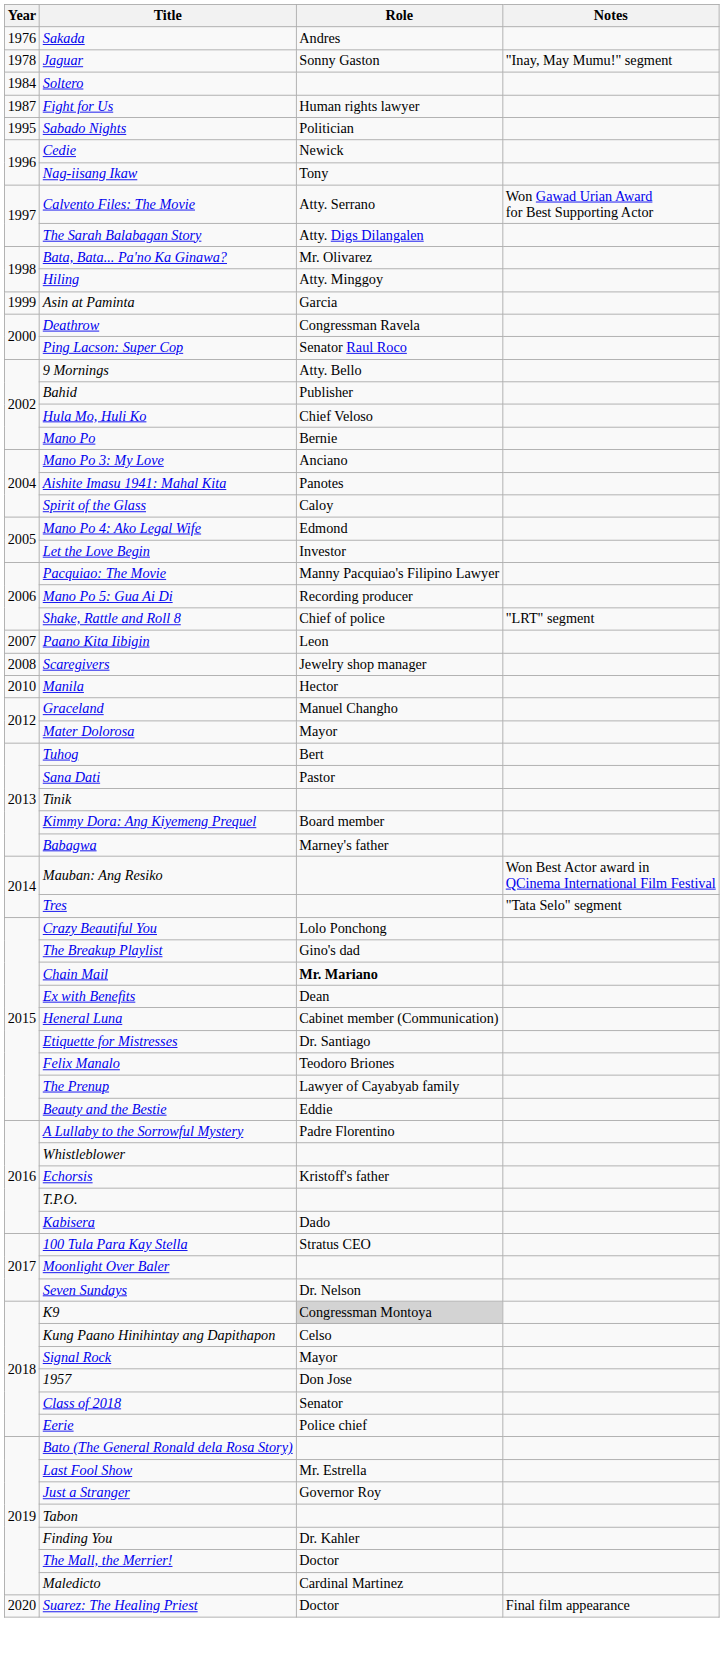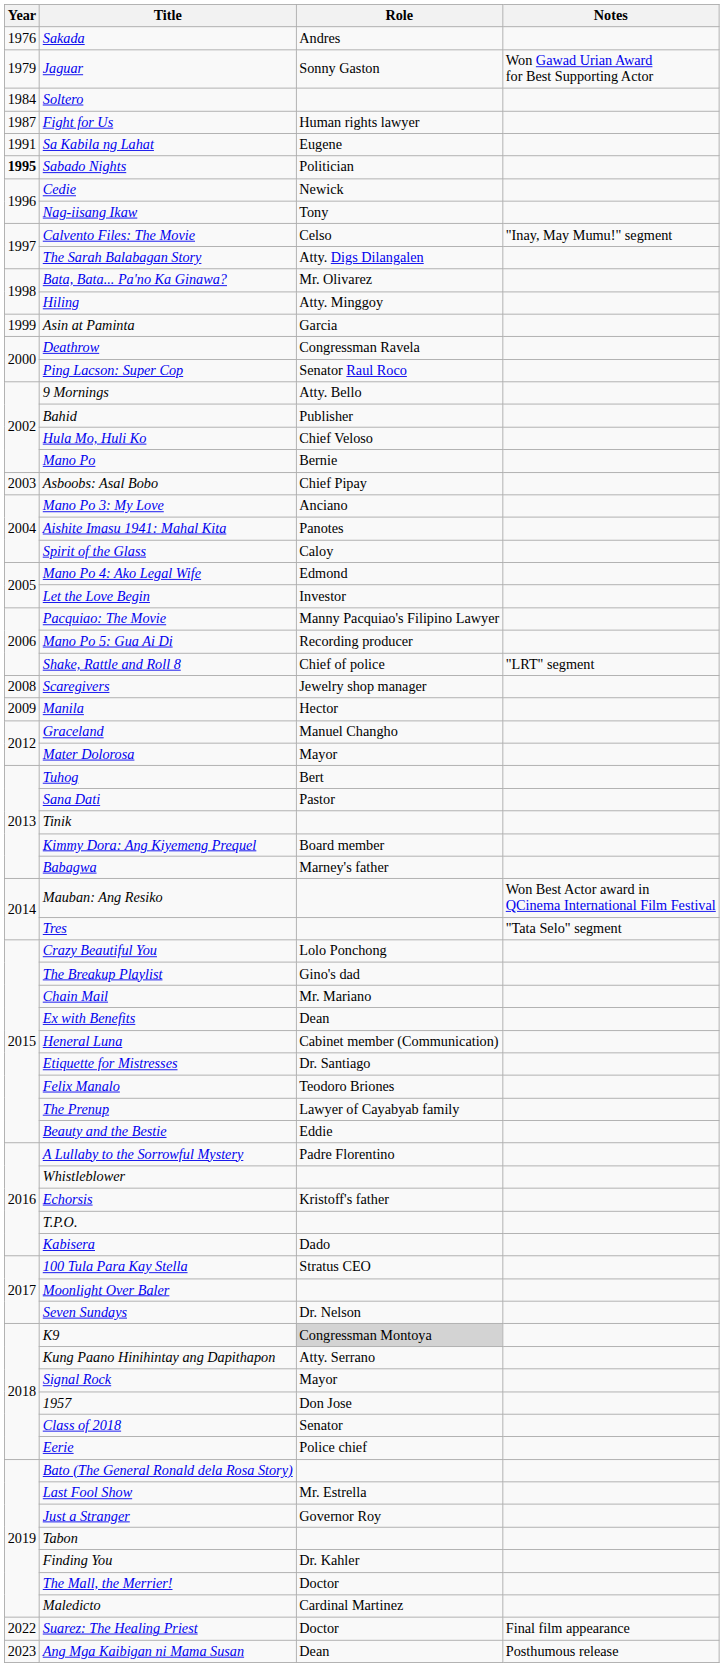Jaguar | Year: 1978 -> 1979
Jaguar | Notes: "Inay, May Mumu!" segment -> Won Gawad Urian Award for Best Supporting Actor
+ row: 1991 | Sa Kabila ng Lahat | Eugene
Sabado Nights | Year: normal -> bold
Calvento Files: The Movie | Role: Atty. Serrano -> Celso
Calvento Files: The Movie | Notes: Won Gawad Urian Award for Best Supporting Actor -> "Inay, May Mumu!" segment
+ row: 2003 | Asboobs: Asal Bobo | Chief Pipay
- row: 2007 | Paano Kita Iibigin | Leon
Manila | Year: 2010 -> 2009
Chain Mail | Role: bold -> normal
Kung Paano Hinihintay ang Dapithapon | Role: Celso -> Atty. Serrano
Suarez: The Healing Priest | Year: 2020 -> 2022
+ row: 2023 | Ang Mga Kaibigan ni Mama Susan | Dean | Posthumous release
